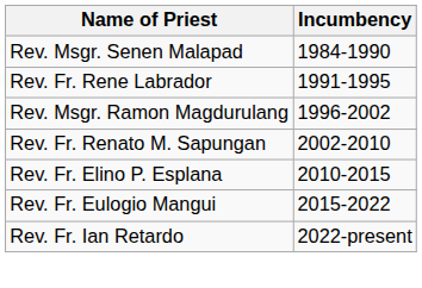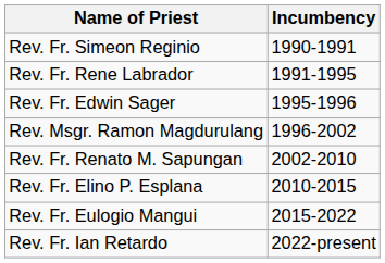- row: Rev. Msgr. Senen Malapad | 1984-1990
+ row: Rev. Fr. Simeon Reginio | 1990-1991
+ row: Rev. Fr. Edwin Sager | 1995-1996
